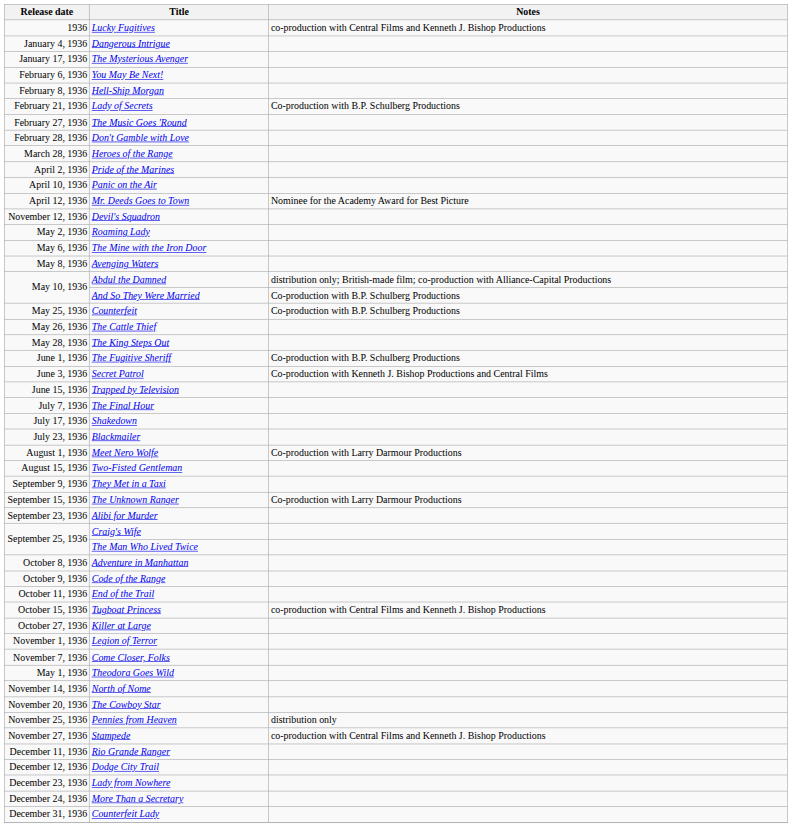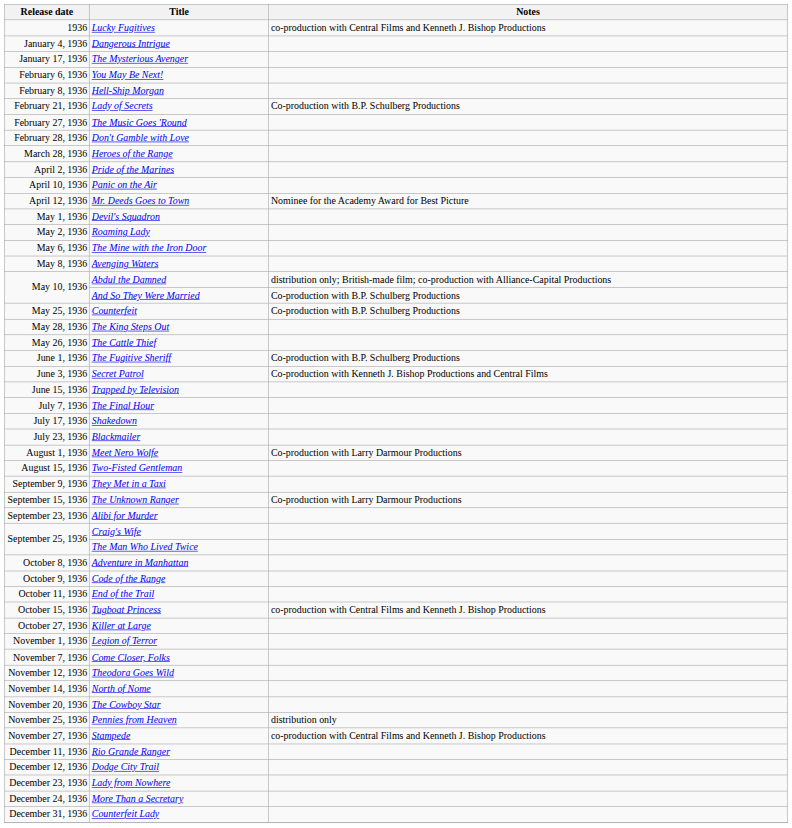Devil's Squadron | Release date: November 12, 1936 -> May 1, 1936
rows swapped: The Cattle Thief <-> The King Steps Out
Theodora Goes Wild | Release date: May 1, 1936 -> November 12, 1936
